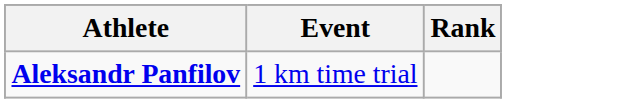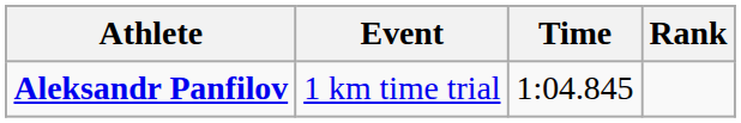+ column: Time | 1:04.845
